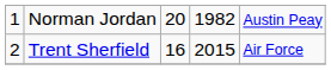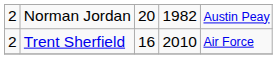Norman Jordan | column 1: 1 -> 2
Trent Sherfield | column 4: 2015 -> 2010
